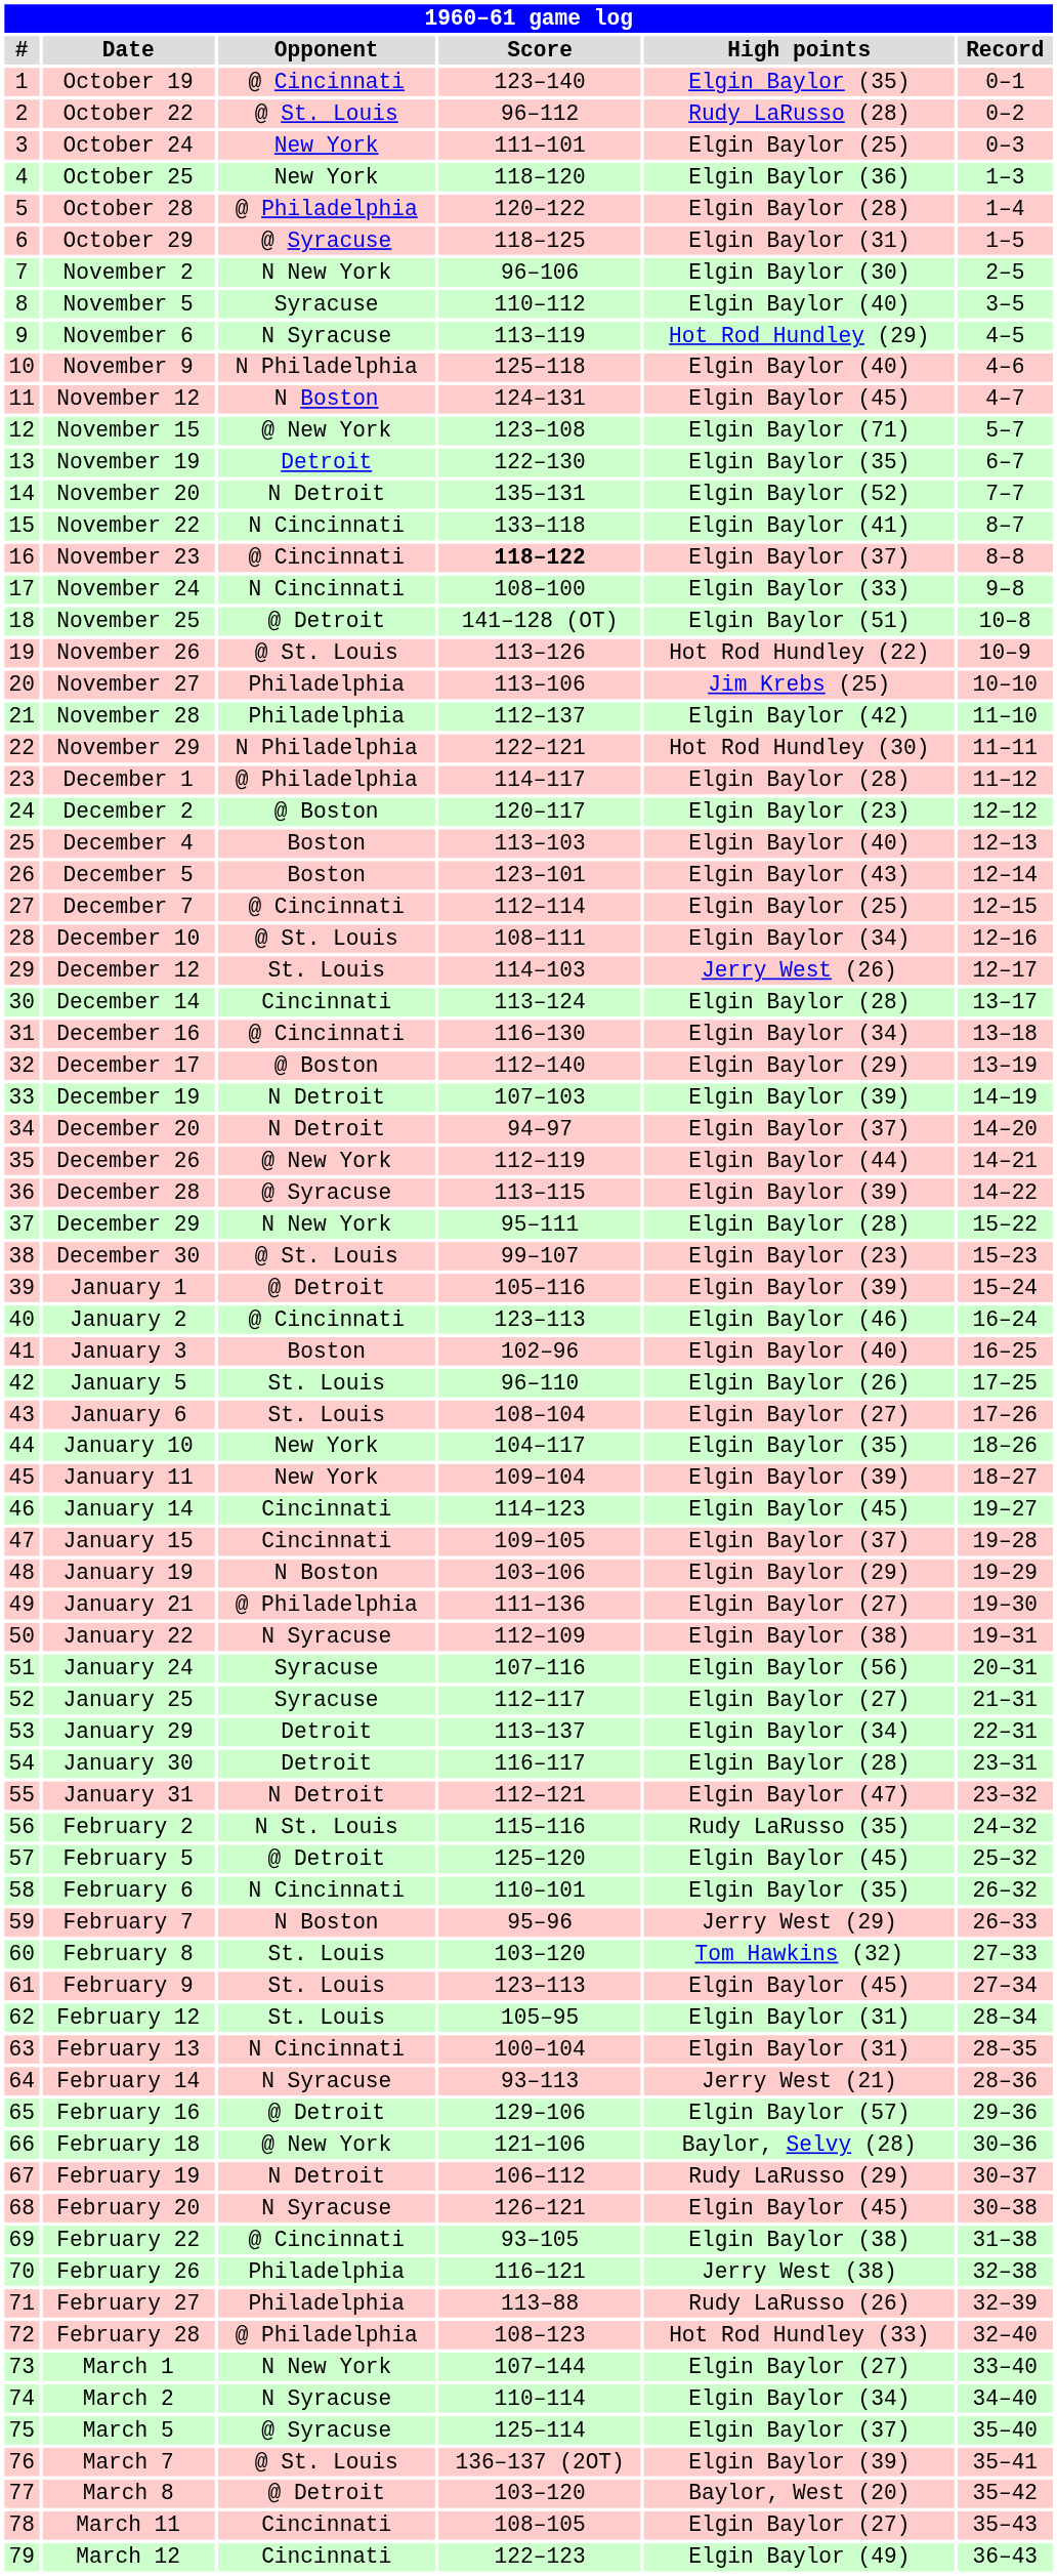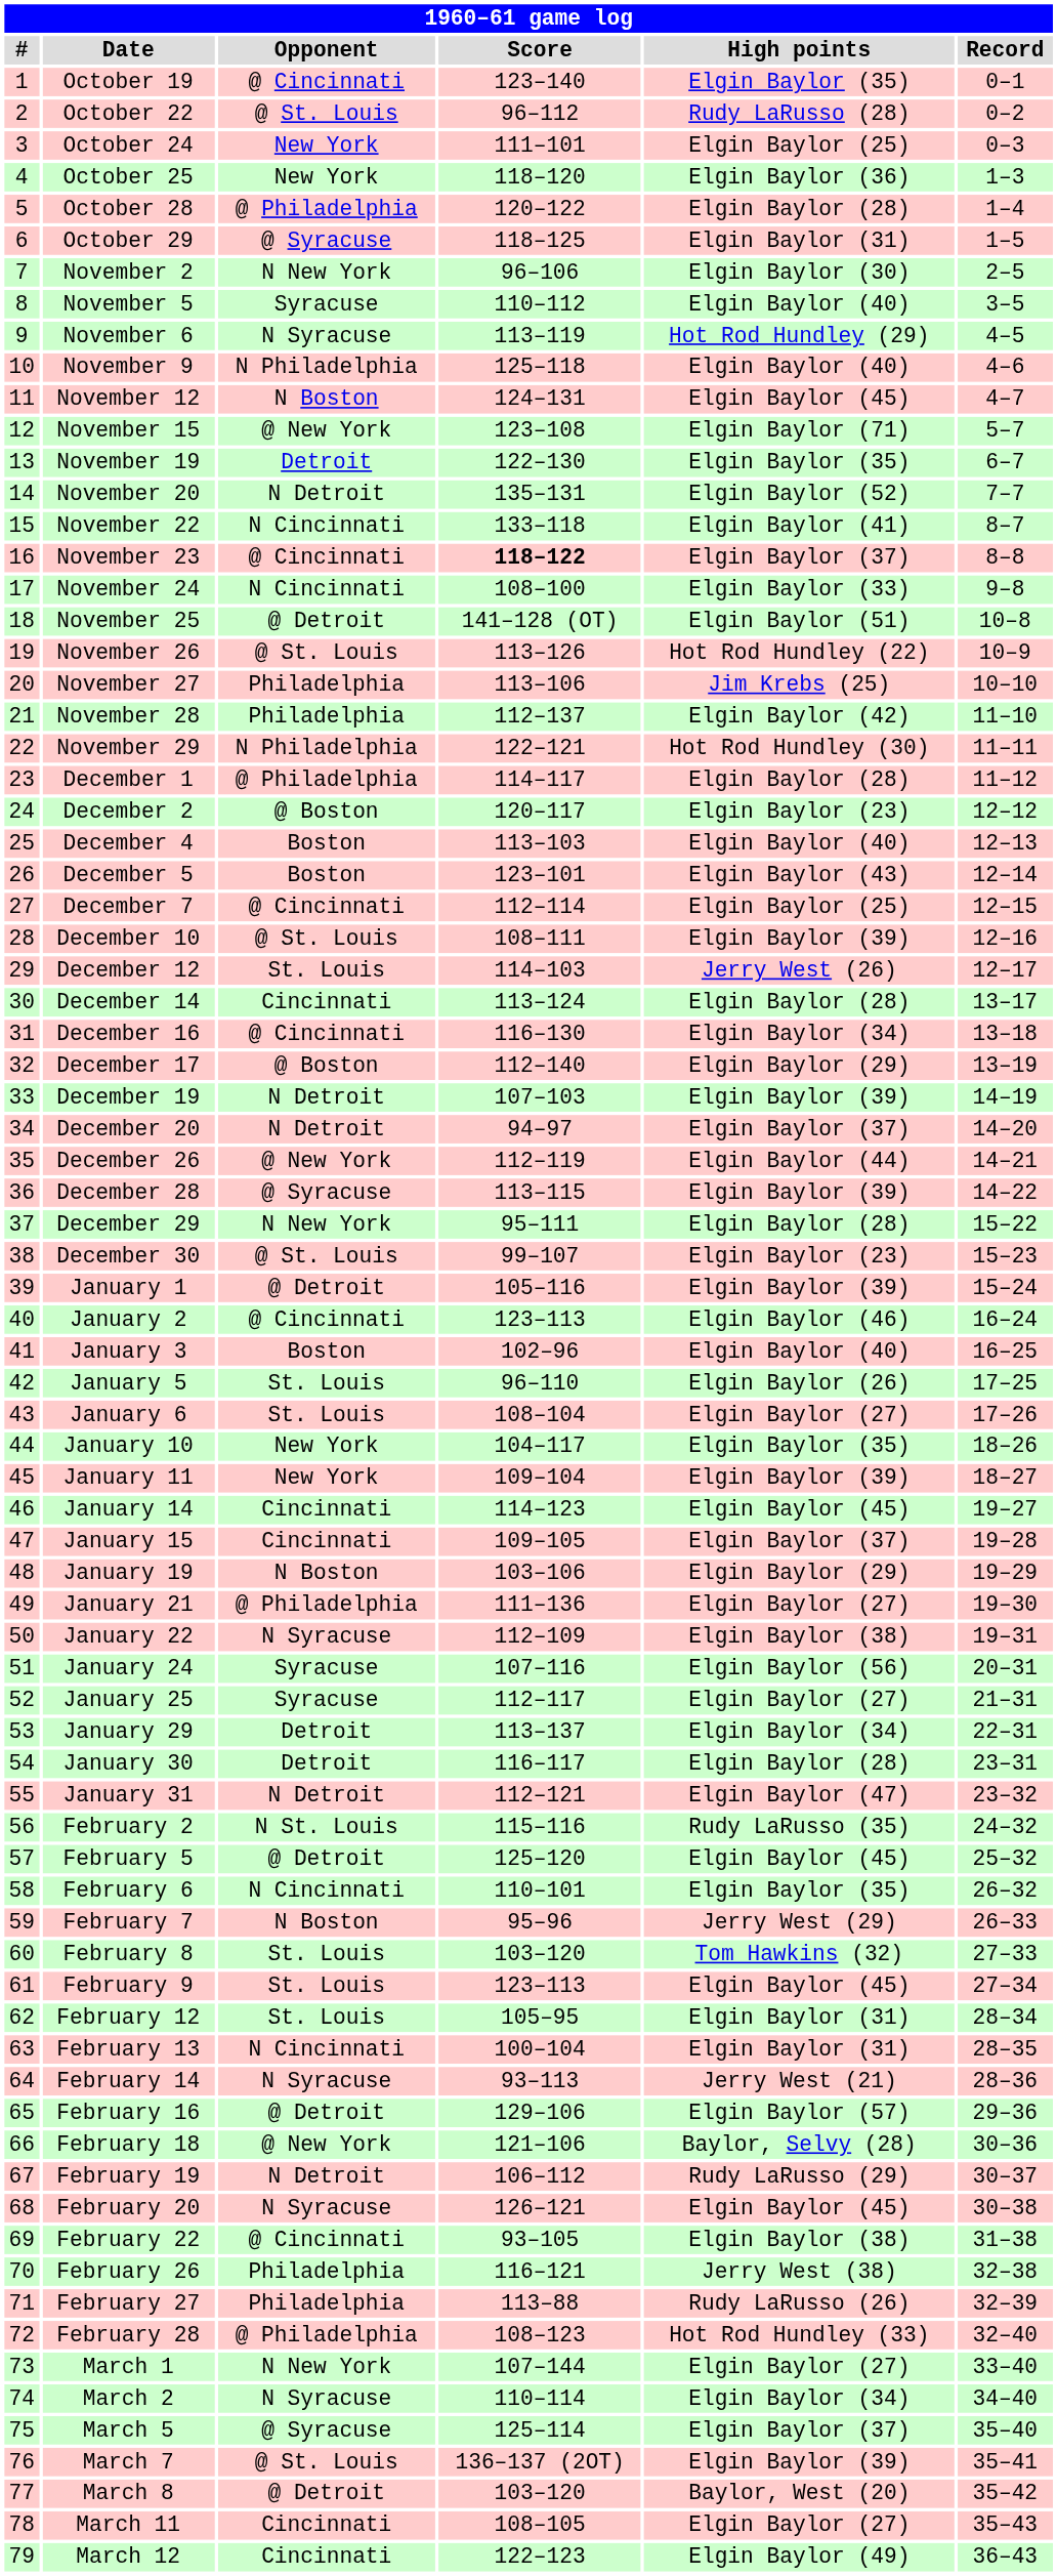December 10 | High points: Elgin Baylor (34) -> Elgin Baylor (39)
